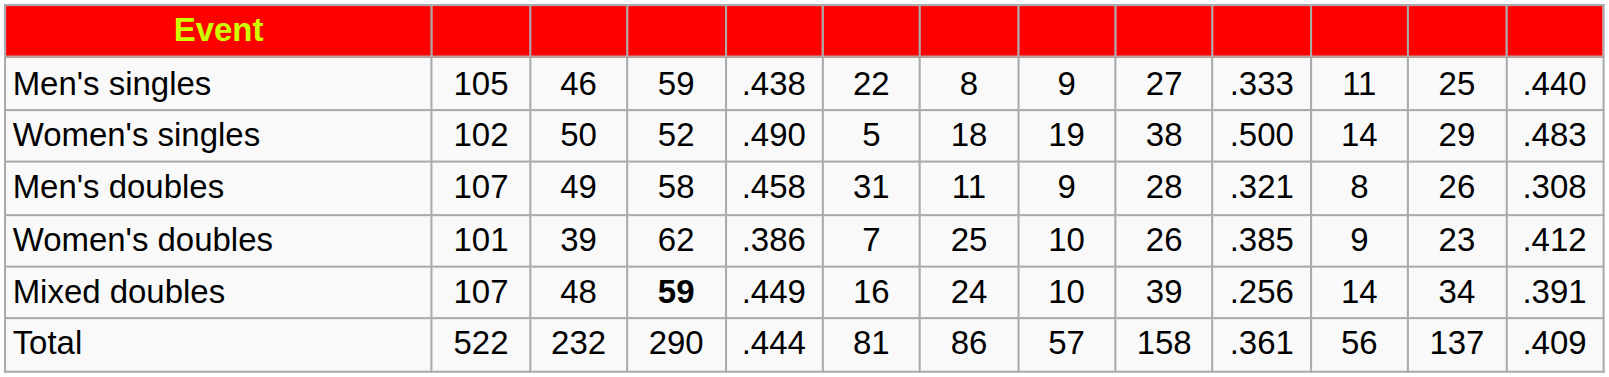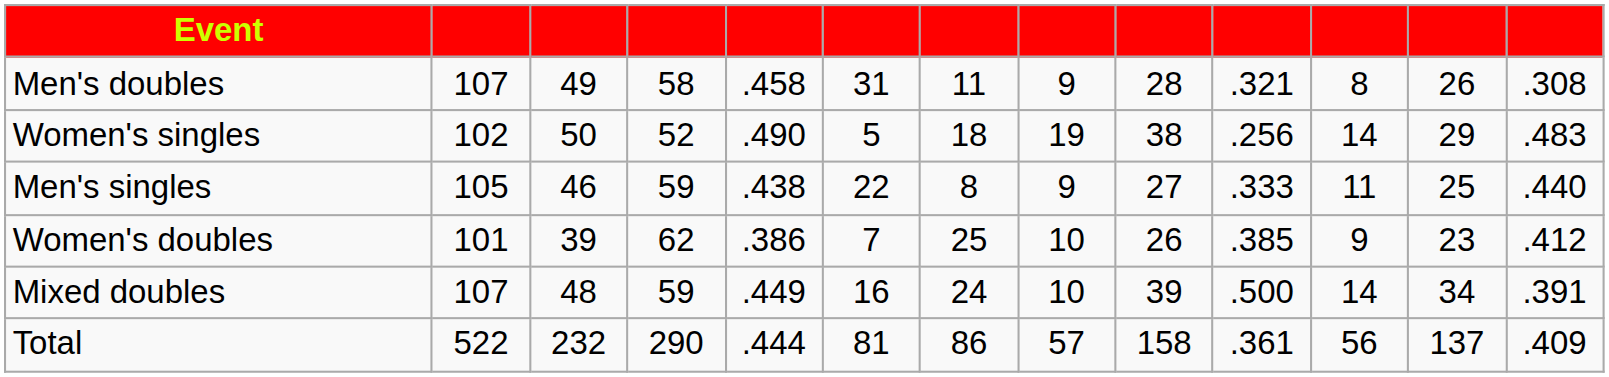rows swapped: Men's singles <-> Men's doubles
Women's singles | column 10: .500 -> .256
Mixed doubles | column 4: bold -> normal
Mixed doubles | column 10: .256 -> .500
